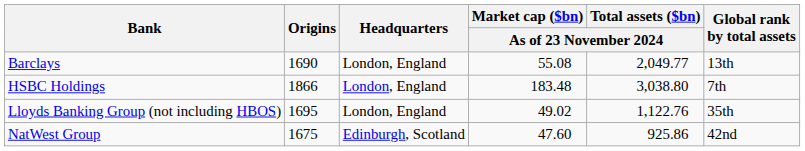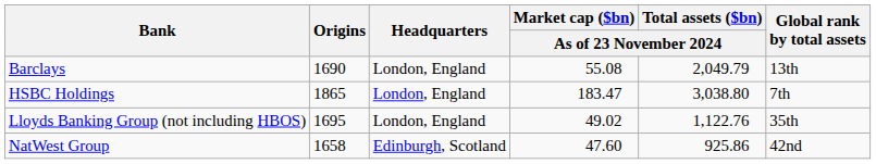Barclays | Total assets ($bn) / As of 23 November 2024: 2,049.77 -> 2,049.79
HSBC Holdings | Origins: 1866 -> 1865
HSBC Holdings | Market cap ($bn) / As of 23 November 2024: 183.48 -> 183.47
NatWest Group | Origins: 1675 -> 1658
